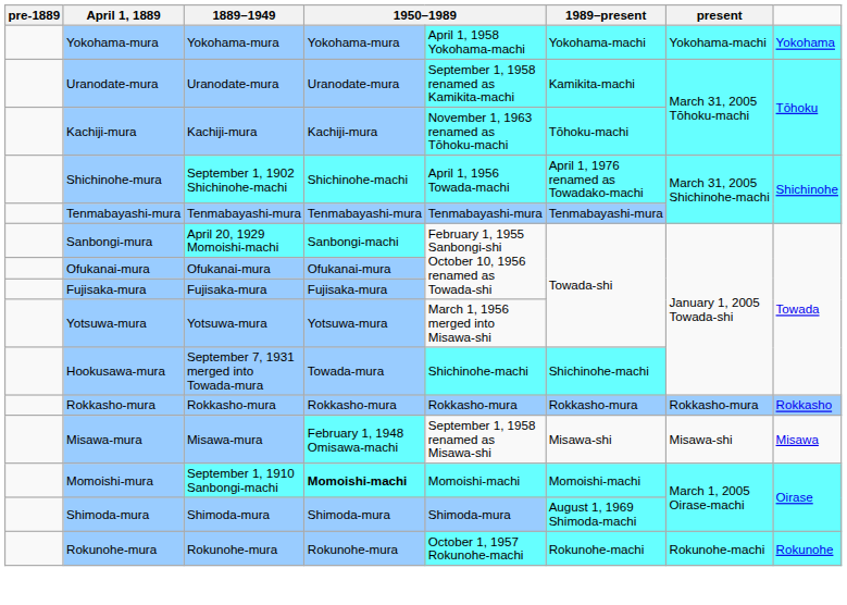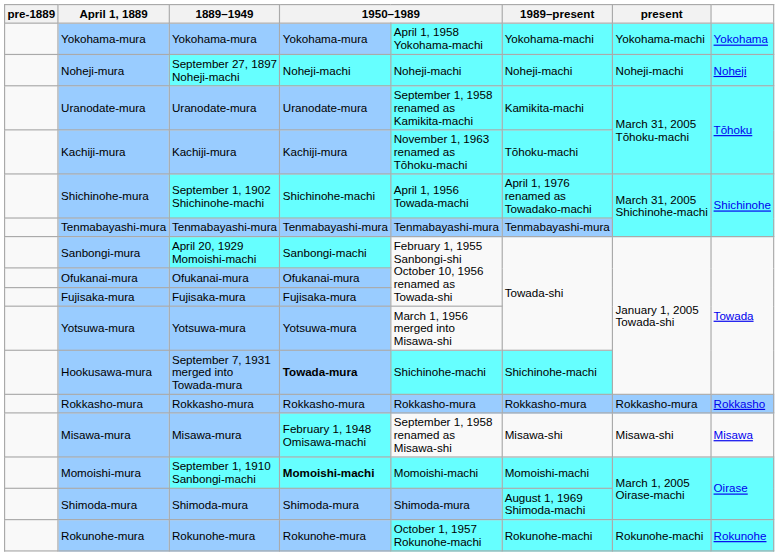+ row: Noheji-mura | September 27, 1897 Noheji-machi | Noheji-machi | Noheji-machi | Noheji-machi | Noheji-machi | Noheji
Hookusawa-mura | column 4: normal -> bold
